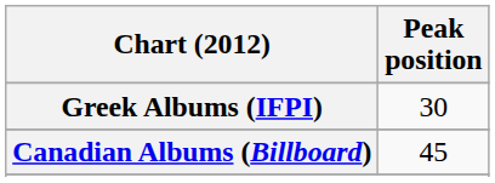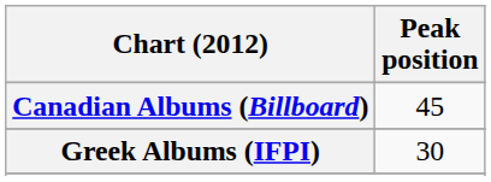rows swapped: Canadian Albums (Billboard) <-> Greek Albums (IFPI)
